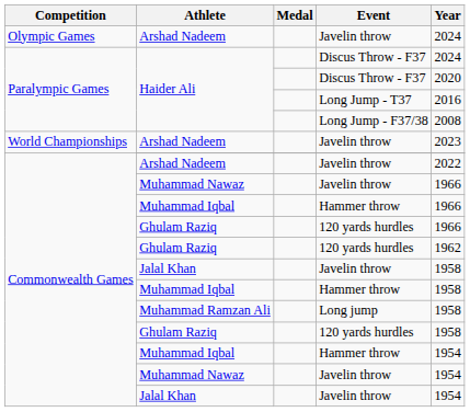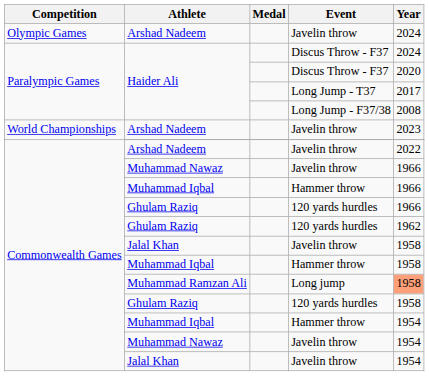Haider Ali / Long Jump - T37 | Year: 2016 -> 2017
Muhammad Ramzan Ali | Year: no background -> lightsalmon background
